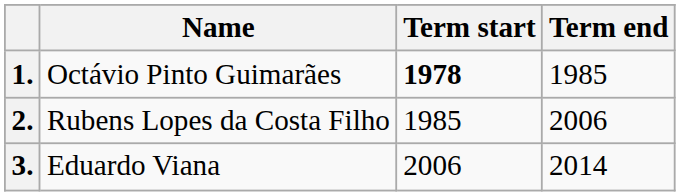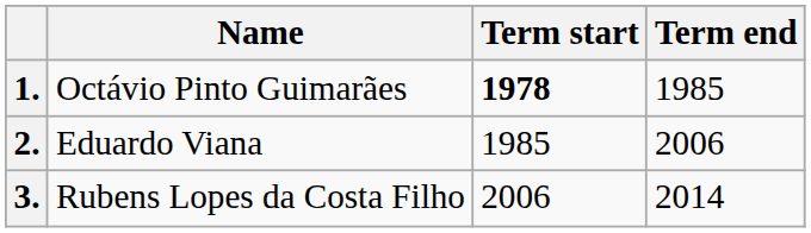2. | Name: Rubens Lopes da Costa Filho -> Eduardo Viana
3. | Name: Eduardo Viana -> Rubens Lopes da Costa Filho
